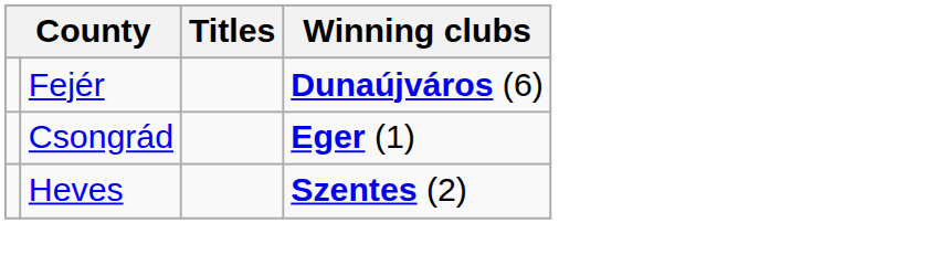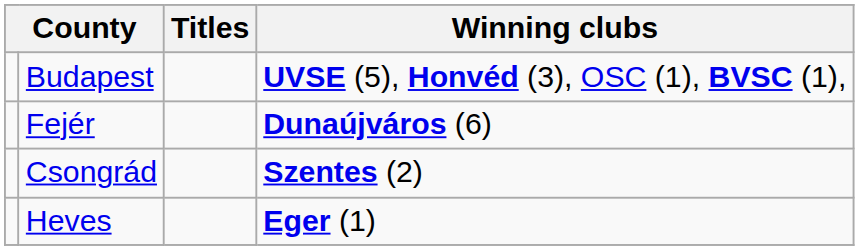+ row: Budapest | UVSE (5), Honvéd (3), OSC (1), BVSC (1),
Csongrád | Winning clubs: Eger (1) -> Szentes (2)
Heves | Winning clubs: Szentes (2) -> Eger (1)
